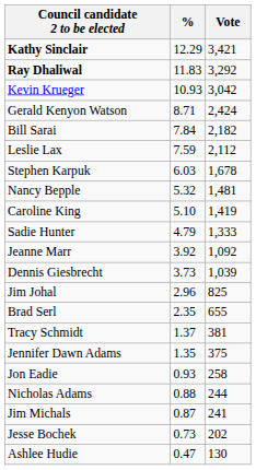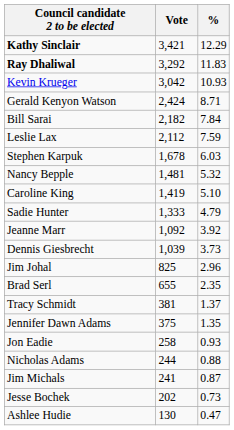columns swapped: Vote <-> %
